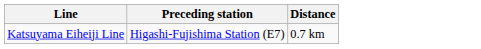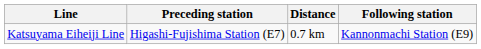+ column: Following station | Kannonmachi Station (E9)
